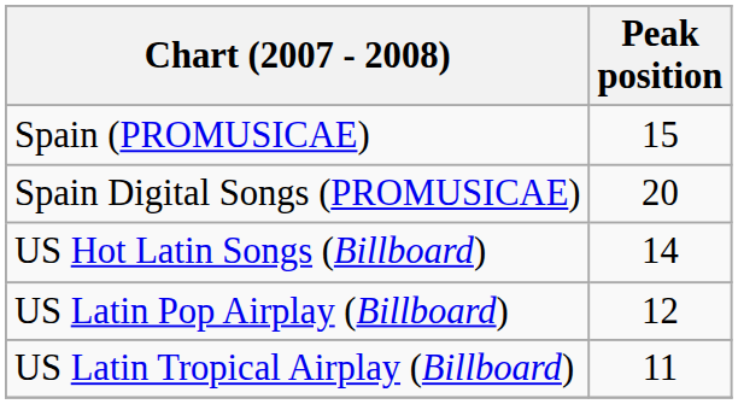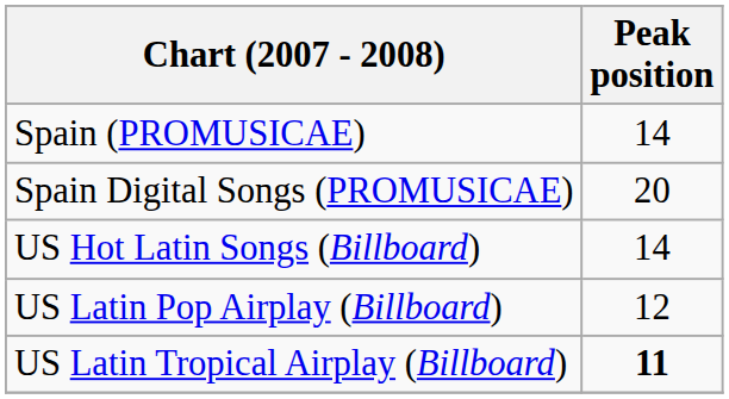Spain (PROMUSICAE) | Peak position: 15 -> 14
US Latin Tropical Airplay (Billboard) | Peak position: normal -> bold
